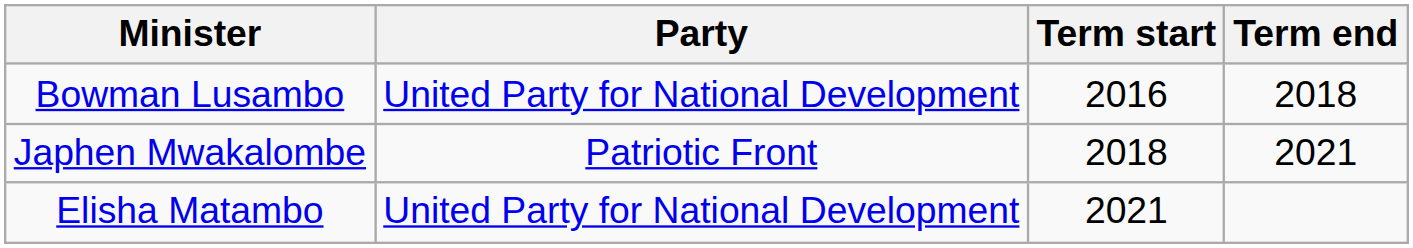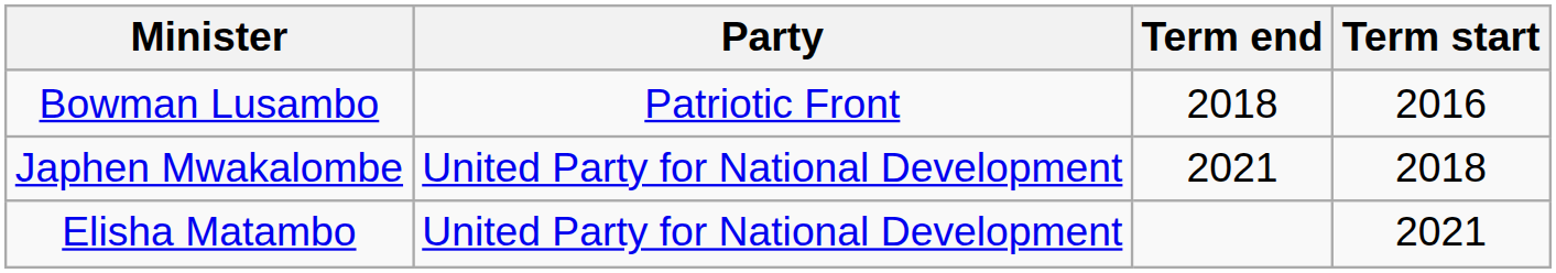columns swapped: Term start <-> Term end
Bowman Lusambo | Party: United Party for National Development -> Patriotic Front
Japhen Mwakalombe | Party: Patriotic Front -> United Party for National Development
